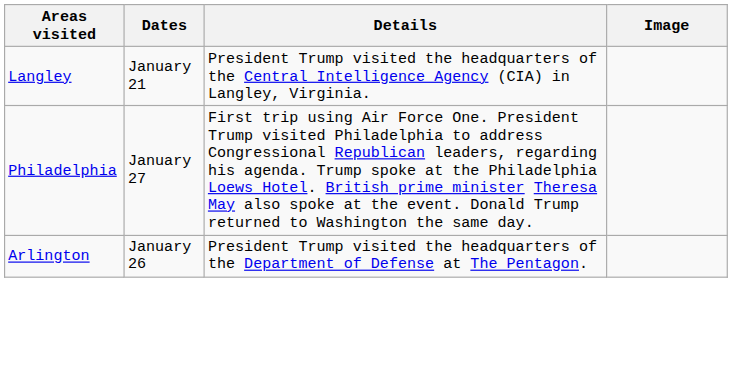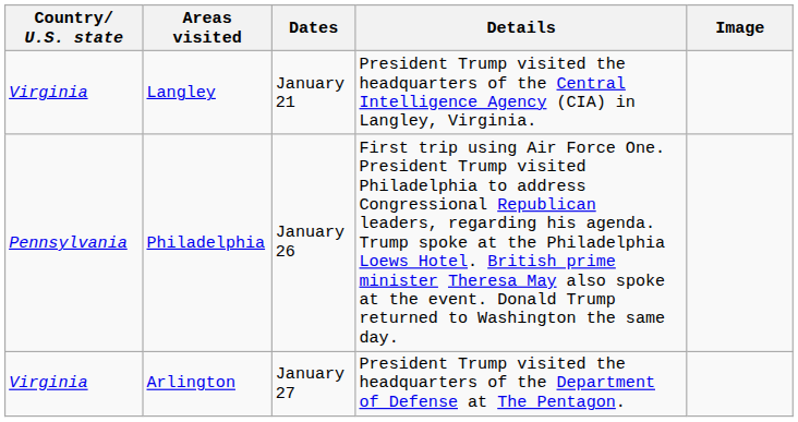+ column: Country/ U.S. state | Virginia | Pennsylvania | Virginia
Philadelphia | Dates: January 27 -> January 26
Arlington | Dates: January 26 -> January 27
